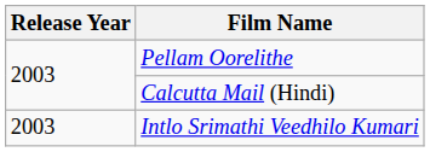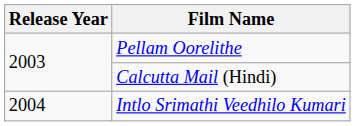Intlo Srimathi Veedhilo Kumari | Release Year: 2003 -> 2004
